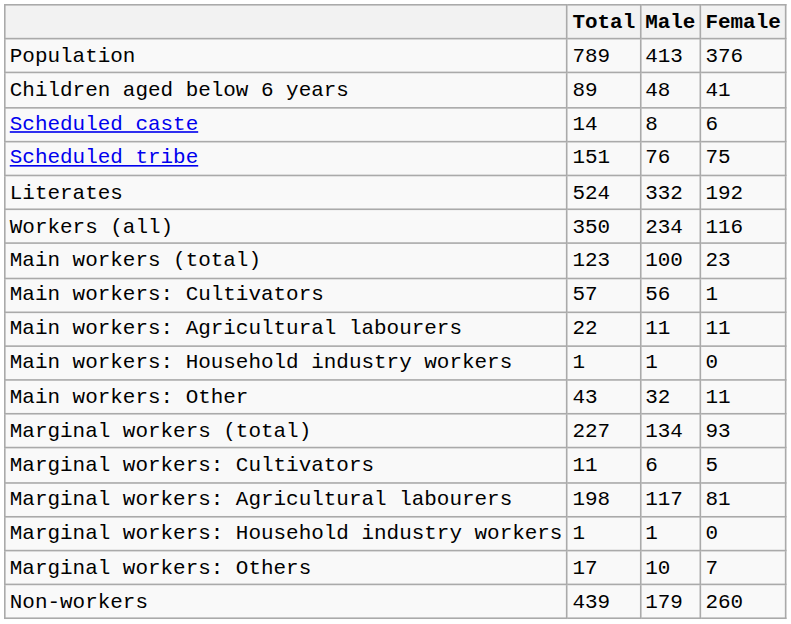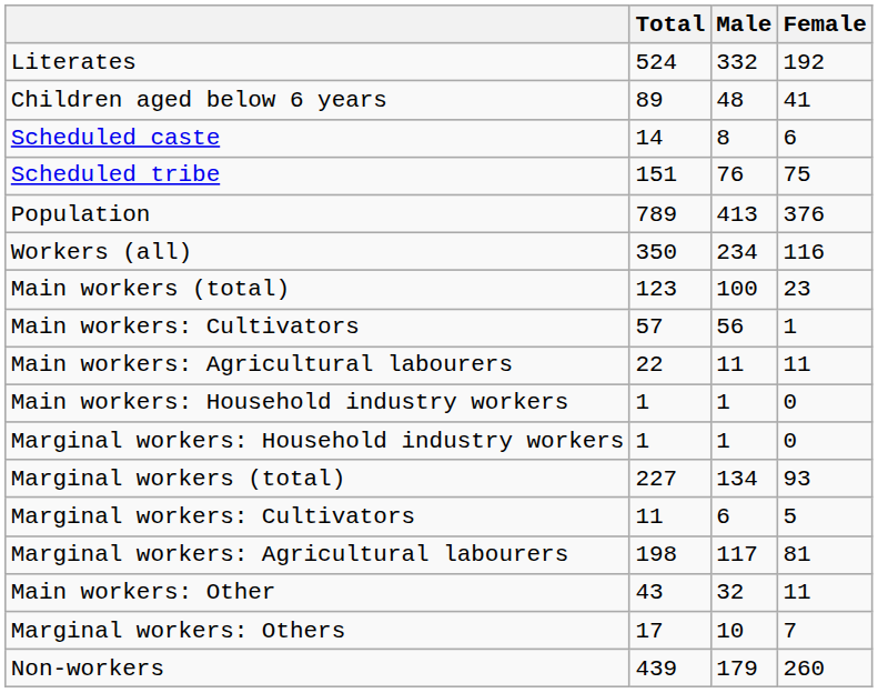rows swapped: Population <-> Literates
rows swapped: Main workers: Other <-> Marginal workers: Household industry workers
